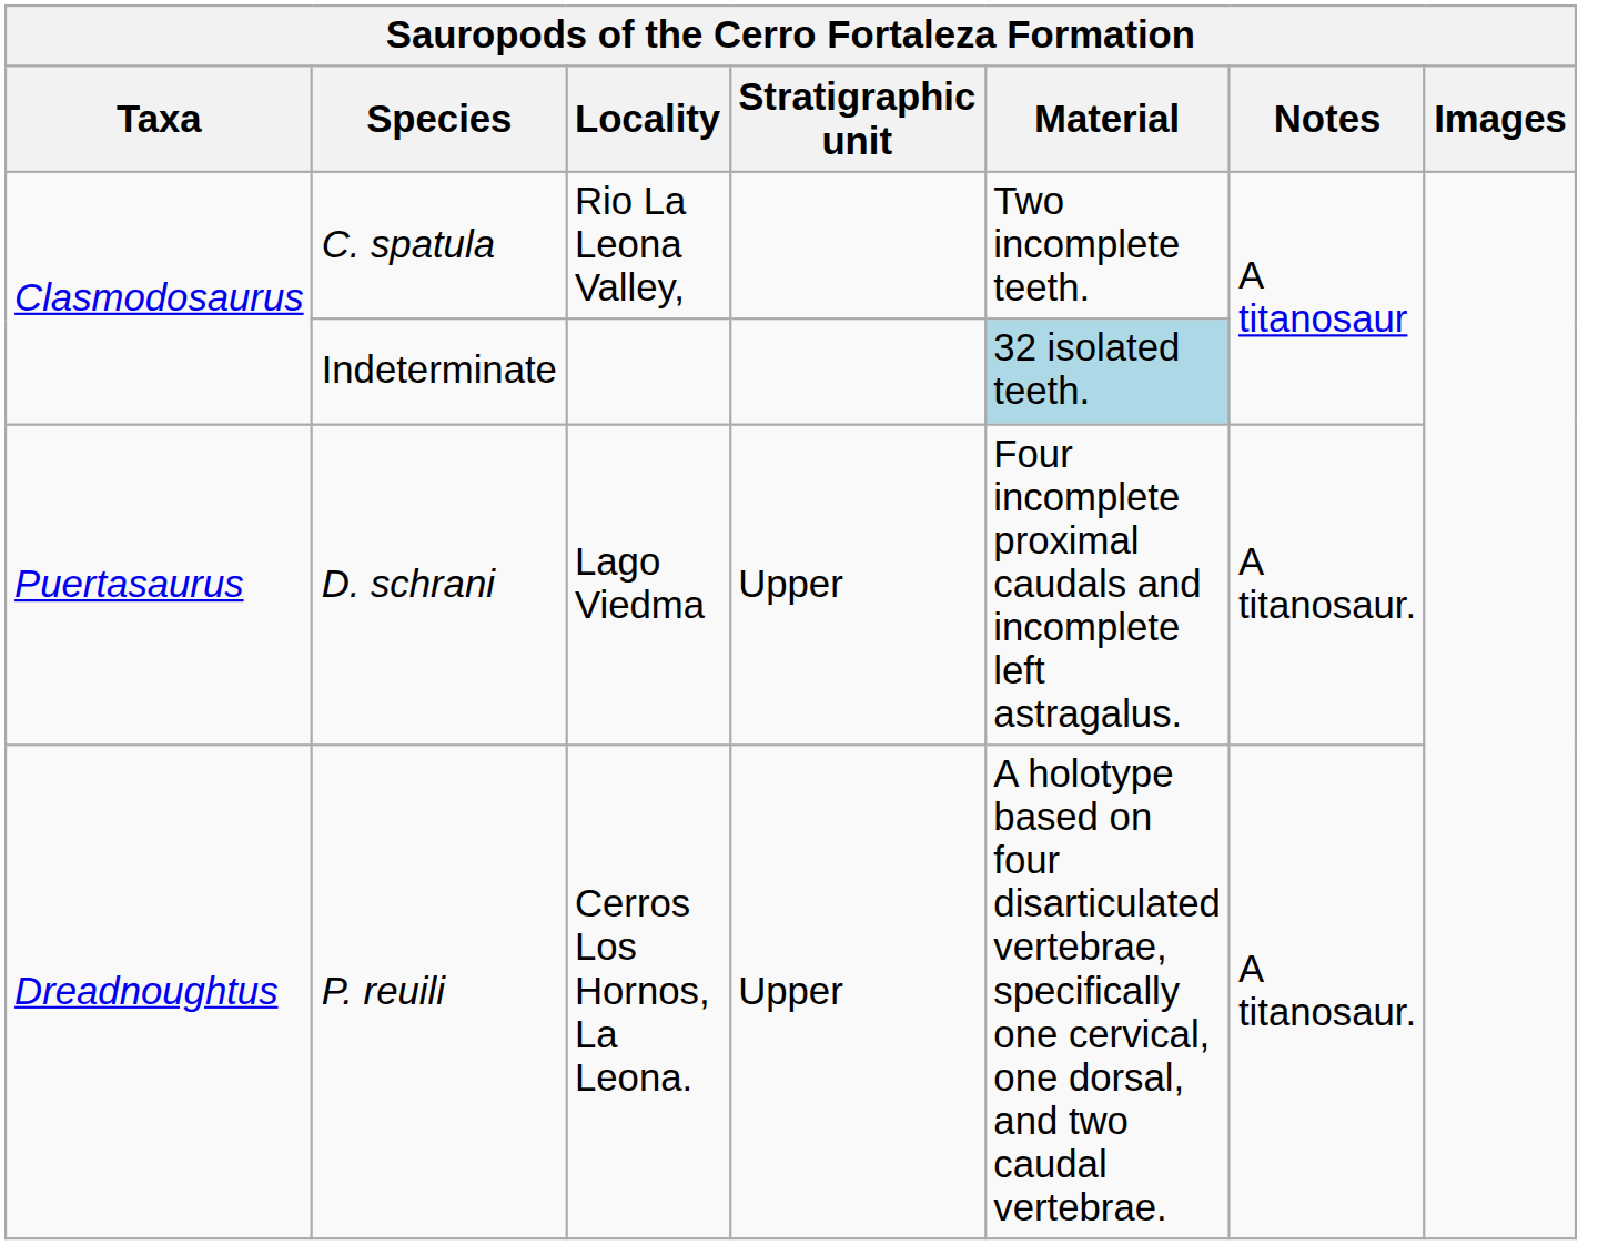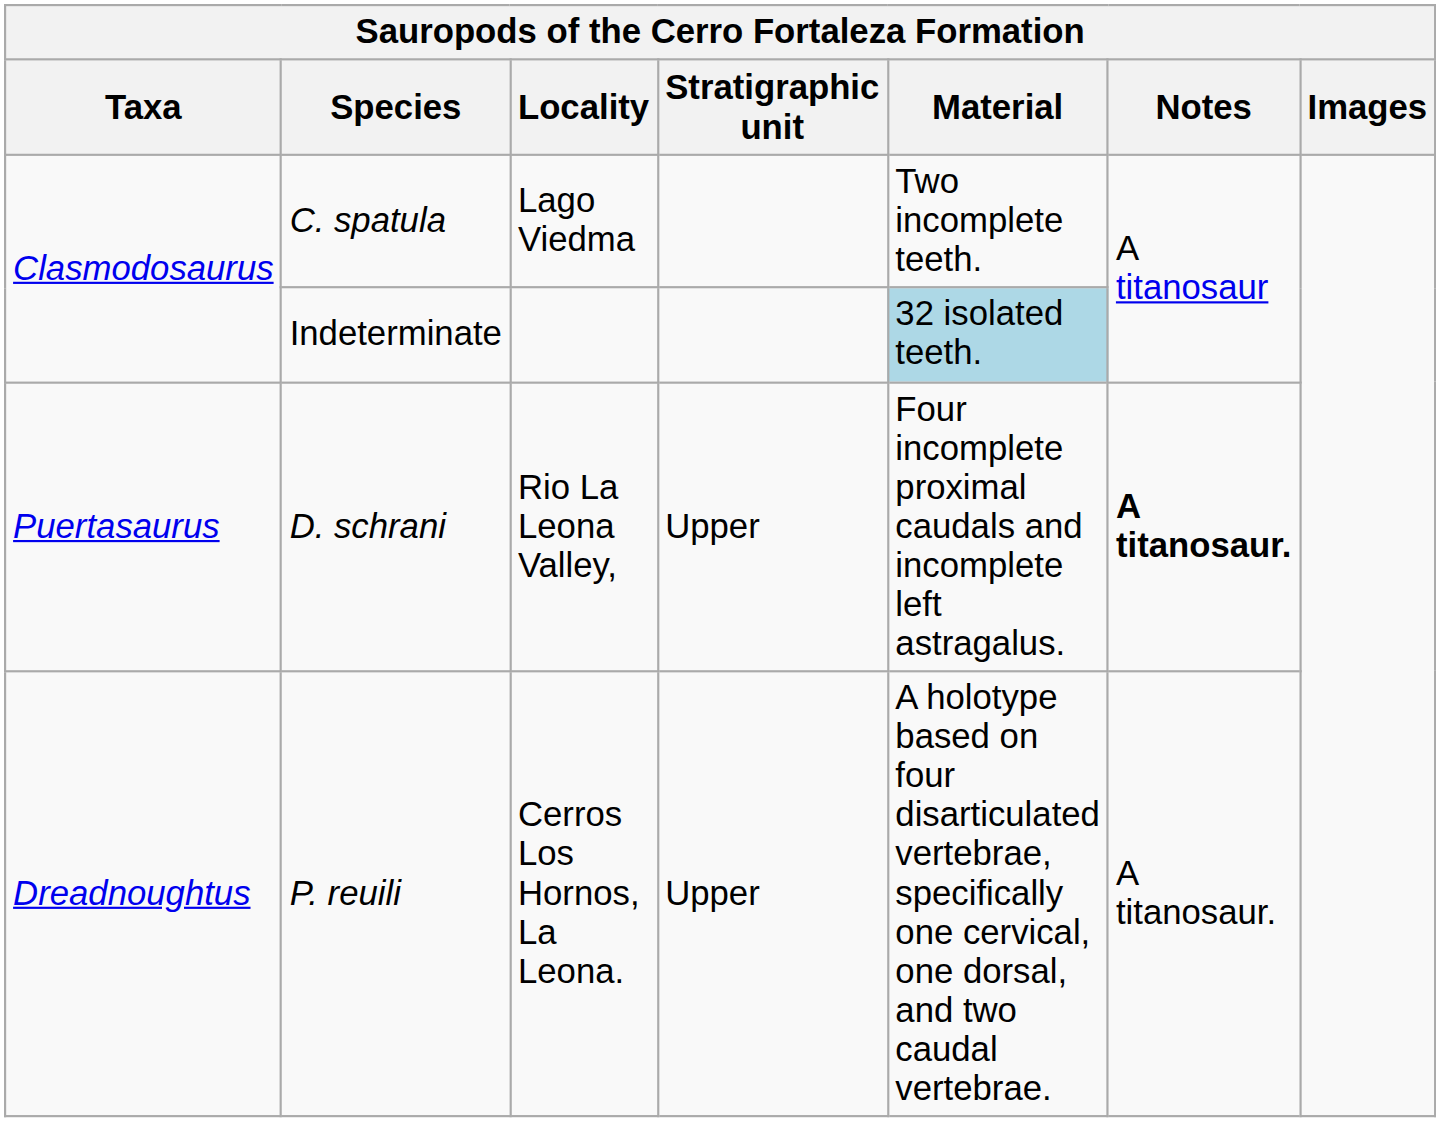C. spatula | Locality: Rio La Leona Valley, -> Lago Viedma
D. schrani | Locality: Lago Viedma -> Rio La Leona Valley,
D. schrani | Notes: normal -> bold
